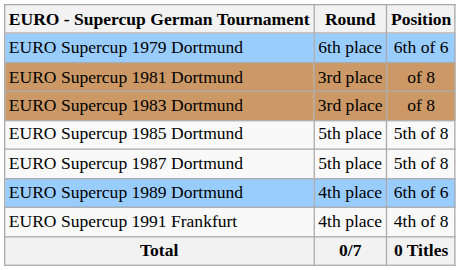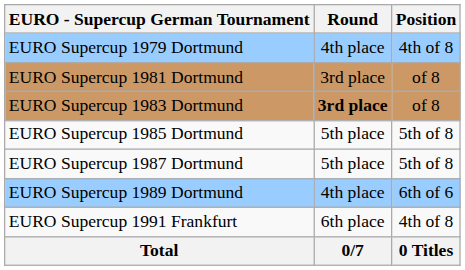EURO Supercup 1979 Dortmund | Round: 6th place -> 4th place
EURO Supercup 1979 Dortmund | Position: 6th of 6 -> 4th of 8
EURO Supercup 1983 Dortmund | Round: normal -> bold
EURO Supercup 1991 Frankfurt | Round: 4th place -> 6th place
